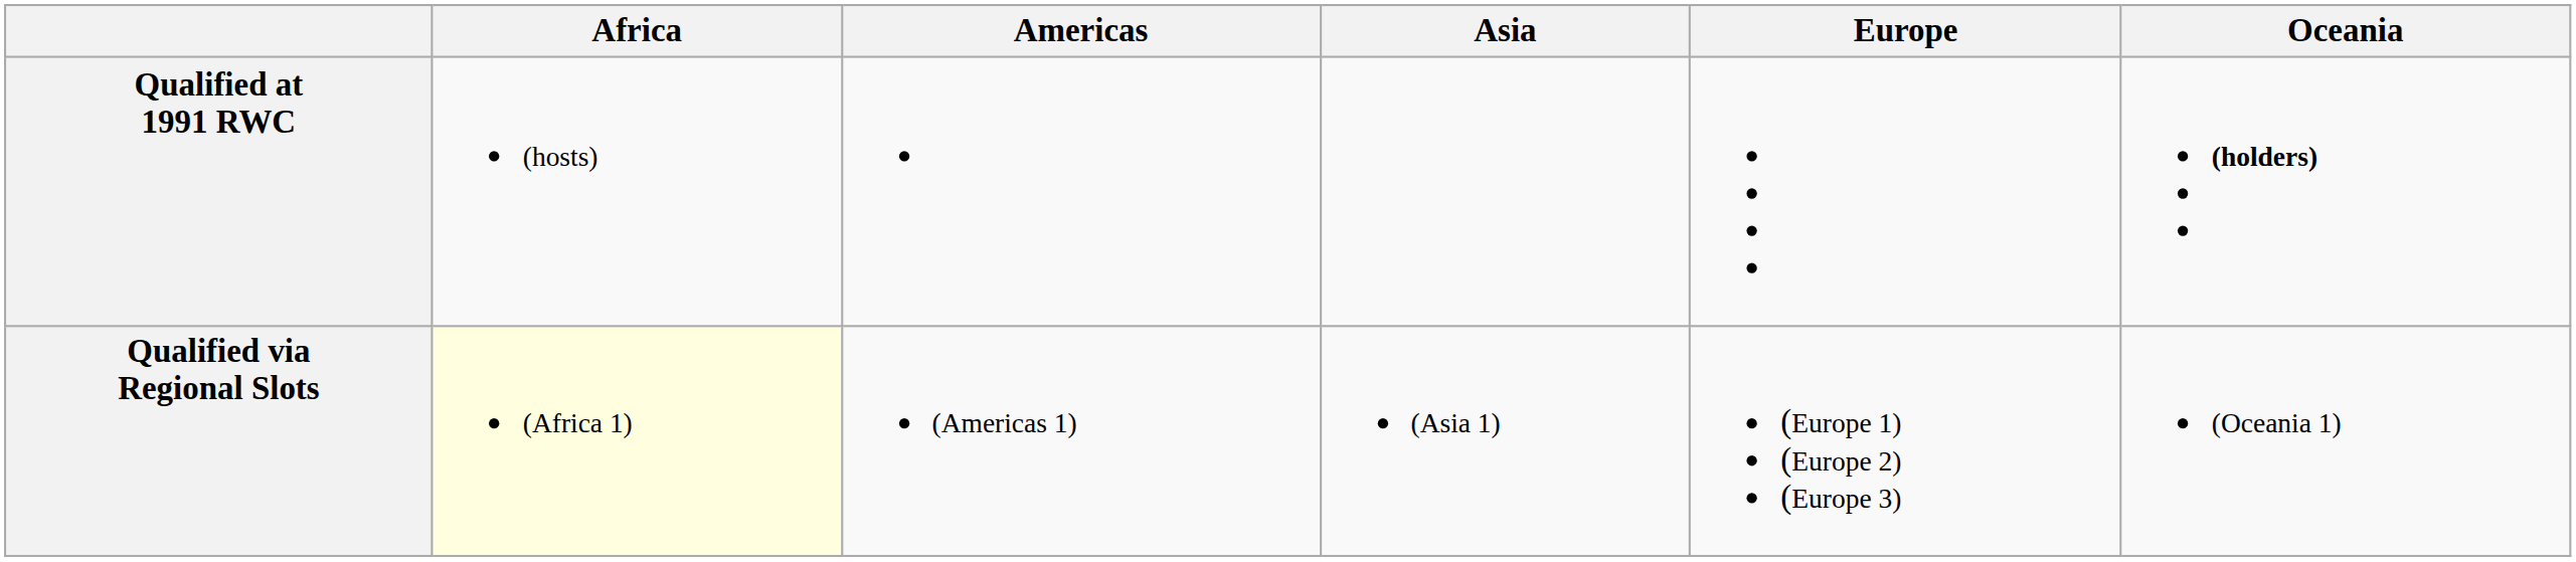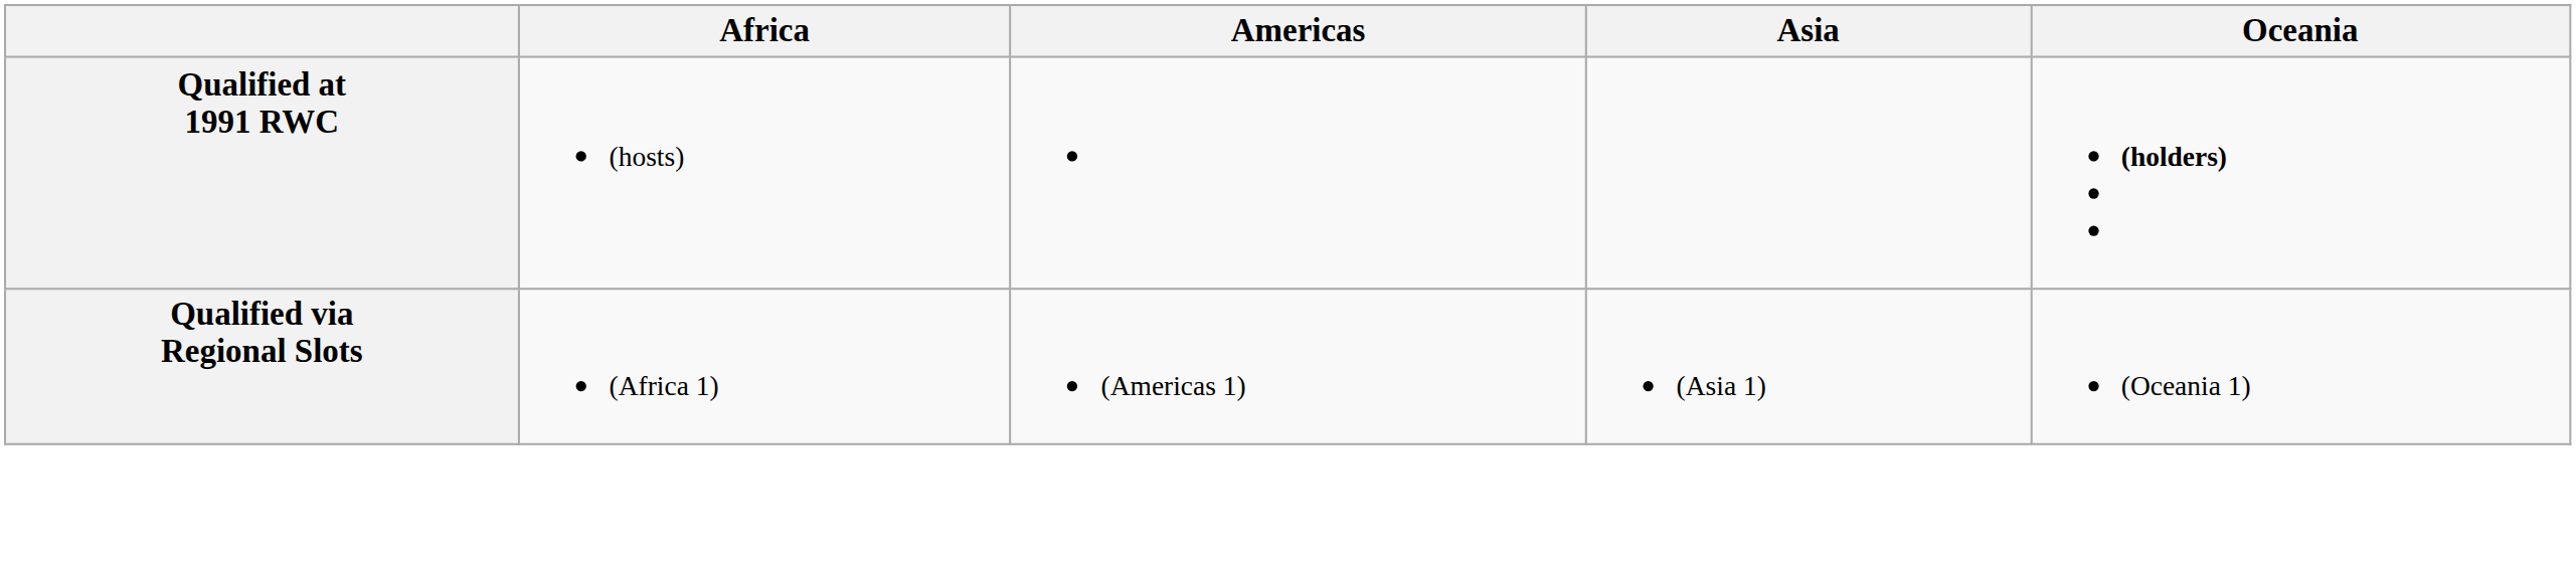- column: Europe | (Europe 1) (Europe 2) (Europe 3)
Qualified via Regional Slots | Africa: lightyellow background -> no background
